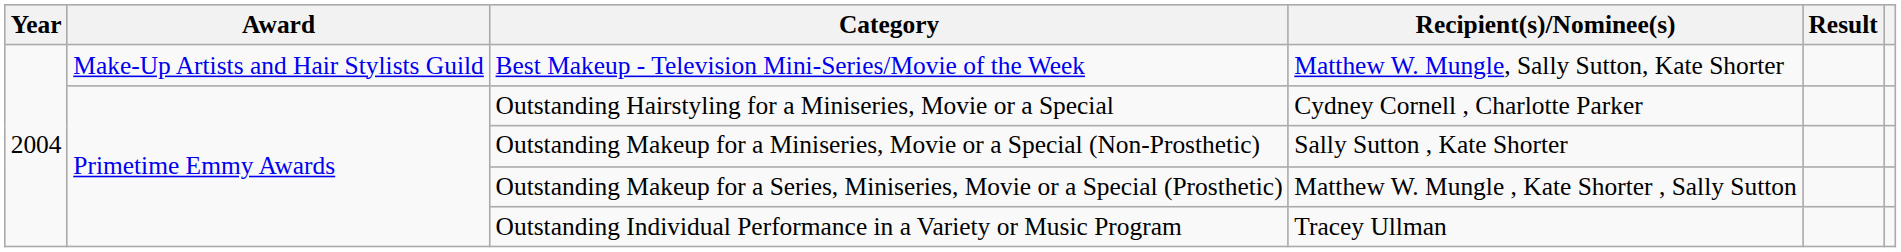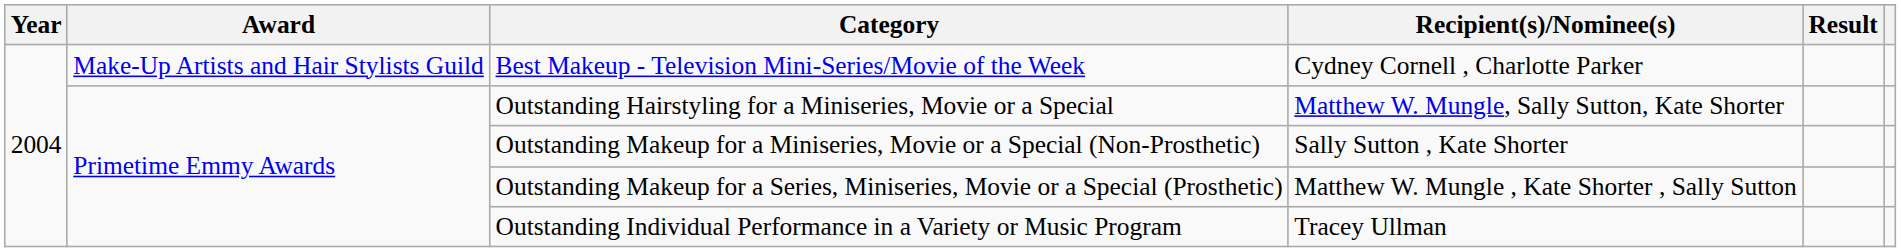Best Makeup - Television Mini-Series/Movie of the Week | Recipient(s)/Nominee(s): Matthew W. Mungle, Sally Sutton, Kate Shorter -> Cydney Cornell , Charlotte Parker
Outstanding Hairstyling for a Miniseries, Movie or a Special | Recipient(s)/Nominee(s): Cydney Cornell , Charlotte Parker -> Matthew W. Mungle, Sally Sutton, Kate Shorter
